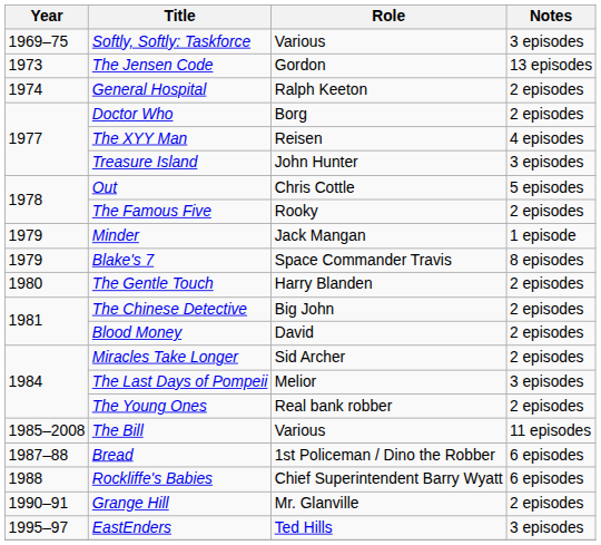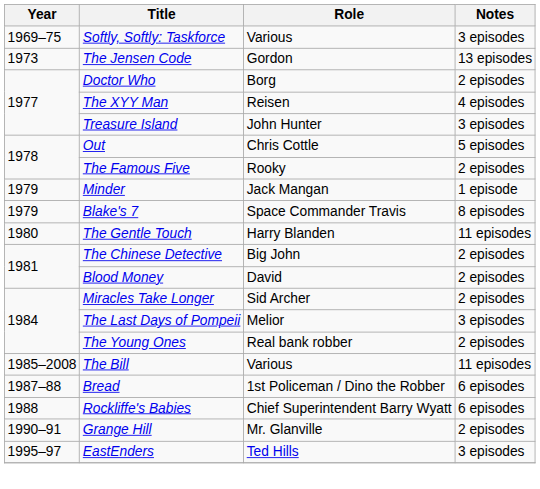- row: 1974 | General Hospital | Ralph Keeton | 2 episodes
The Gentle Touch | Notes: 2 episodes -> 11 episodes
